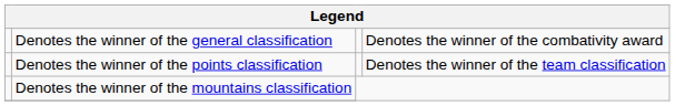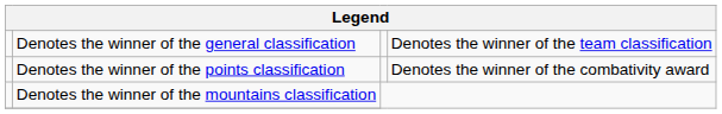Denotes the winner of the general classification | column 4: Denotes the winner of the combativity award -> Denotes the winner of the team classification
Denotes the winner of the points classification | column 4: Denotes the winner of the team classification -> Denotes the winner of the combativity award
